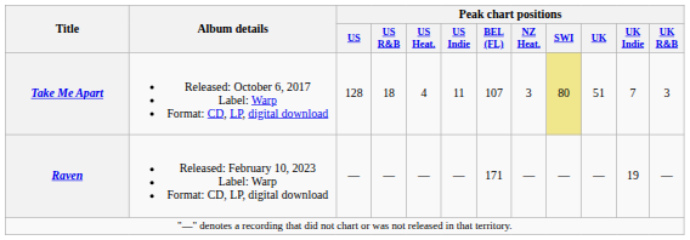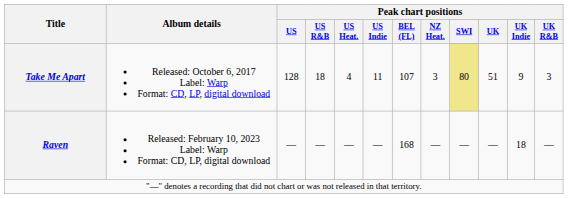Take Me Apart | Peak chart positions / UK Indie: 7 -> 9
Raven | Peak chart positions / BEL (FL): 171 -> 168
Raven | Peak chart positions / UK Indie: 19 -> 18
